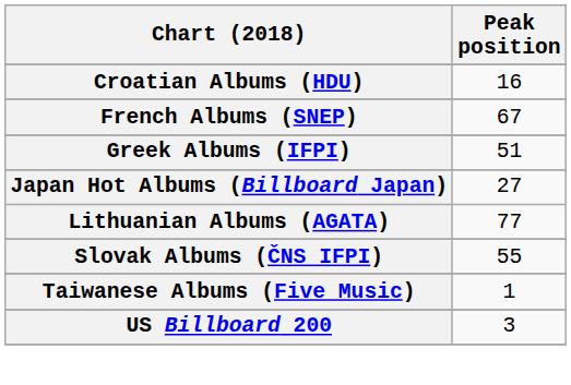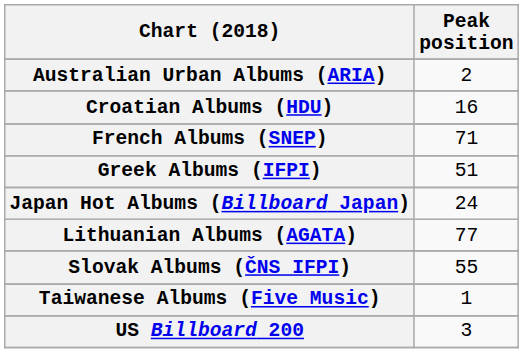+ row: Australian Urban Albums (ARIA) | 2
French Albums (SNEP) | Peak position: 67 -> 71
Japan Hot Albums (Billboard Japan) | Peak position: 27 -> 24
